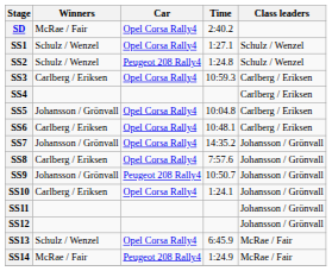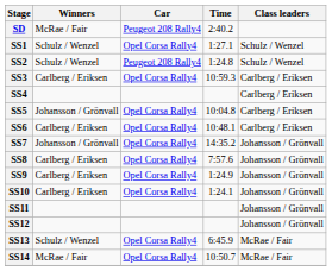SD | Car: Opel Corsa Rally4 -> Peugeot 208 Rally4
SS9 | Winners: Johansson / Grönvall -> Carlberg / Eriksen
SS9 | Car: Peugeot 208 Rally4 -> Opel Corsa Rally4
SS9 | Time: 10:50.7 -> 1:24.9
SS14 | Car: Peugeot 208 Rally4 -> Opel Corsa Rally4
SS14 | Time: 1:24.9 -> 10:50.7
